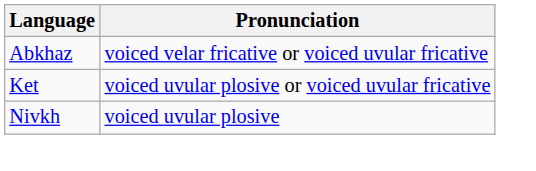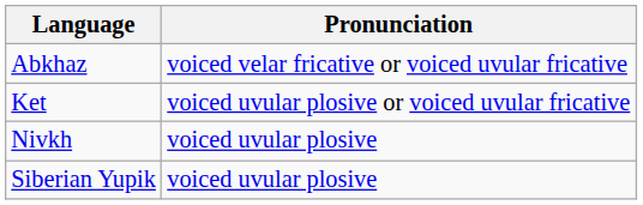+ row: Siberian Yupik | voiced uvular plosive
